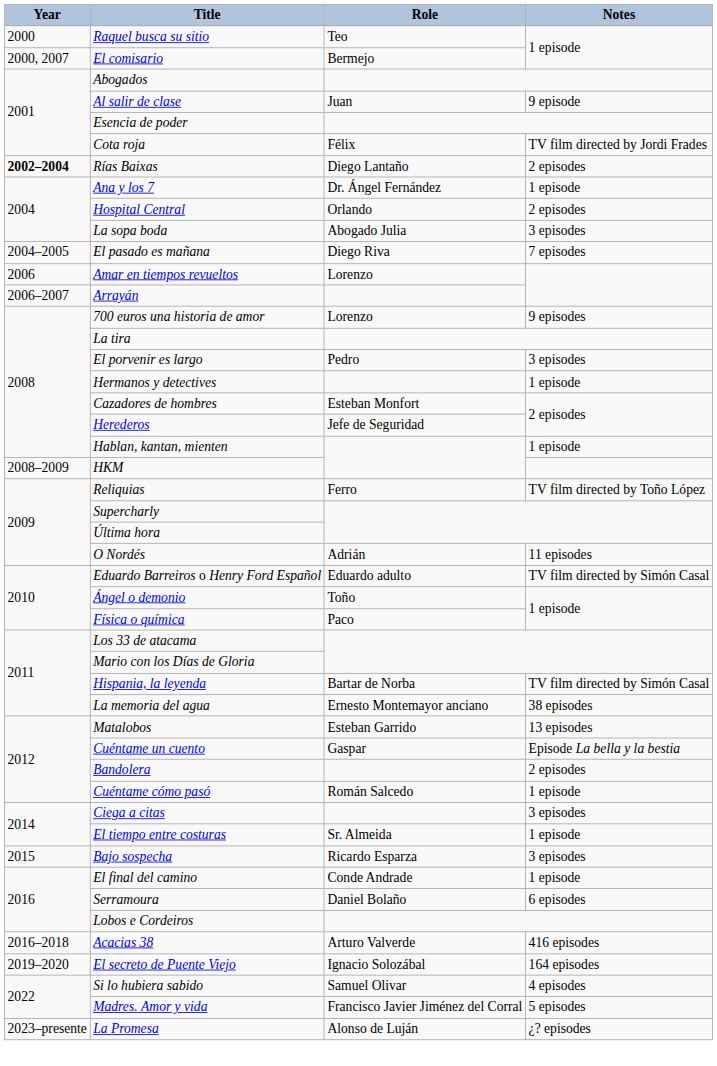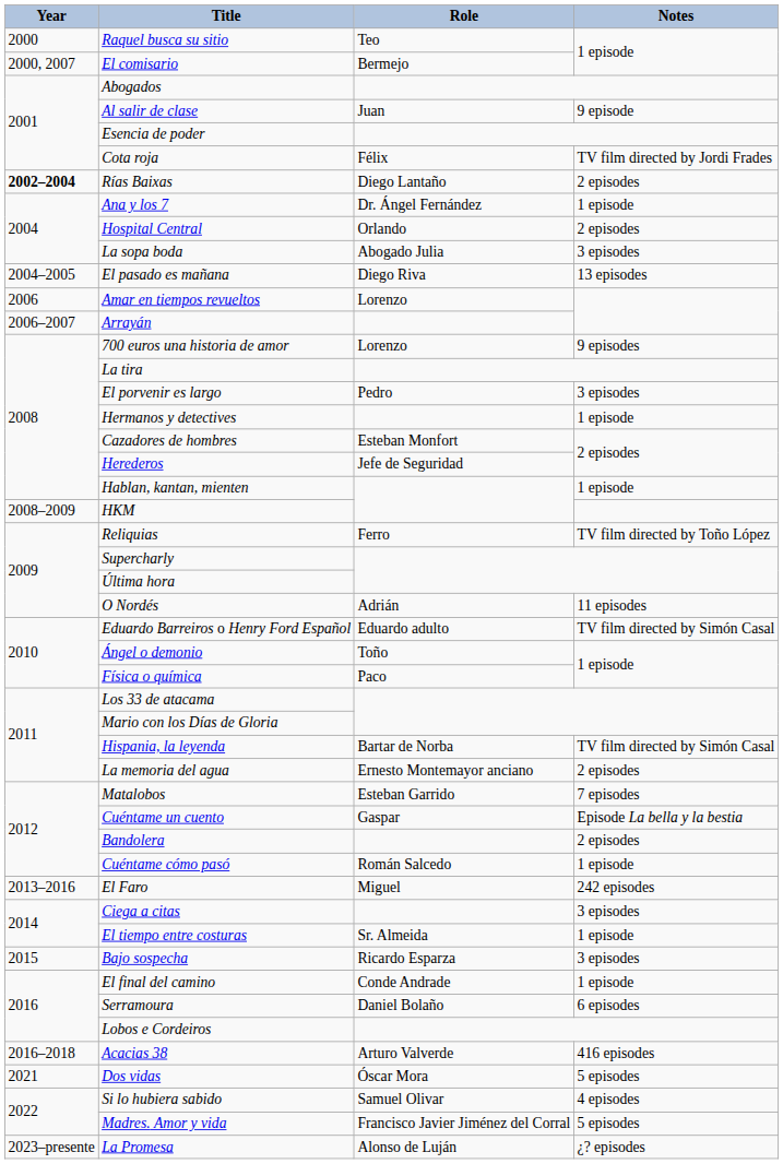El pasado es mañana | Notes: 7 episodes -> 13 episodes
La memoria del agua | Notes: 38 episodes -> 2 episodes
Matalobos | Notes: 13 episodes -> 7 episodes
+ row: 2013–2016 | El Faro | Miguel | 242 episodes
- row: 2019–2020 | El secreto de Puente Viejo | Ignacio Solozábal | 164 episodes
+ row: 2021 | Dos vidas | Óscar Mora | 5 episodes
